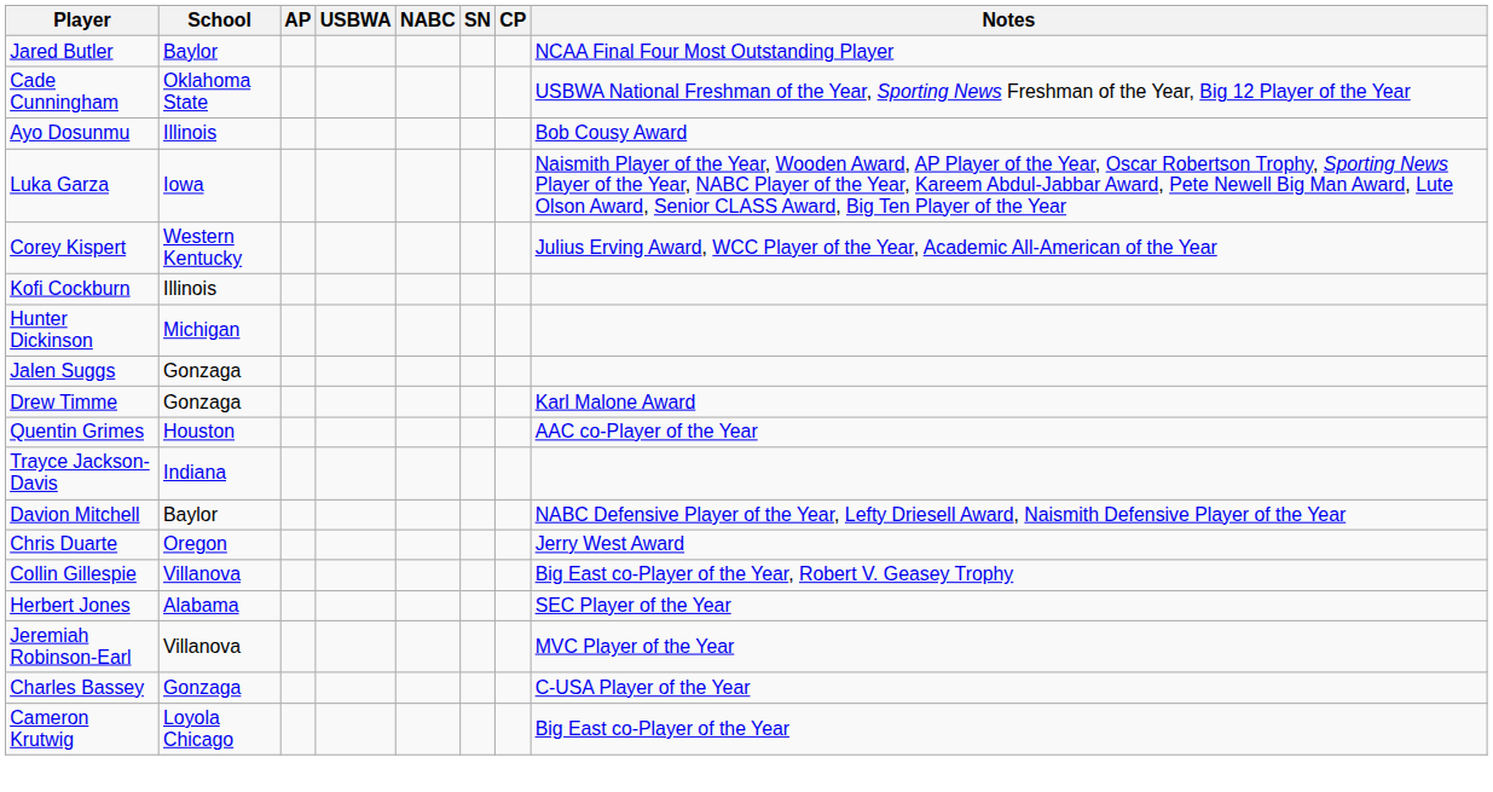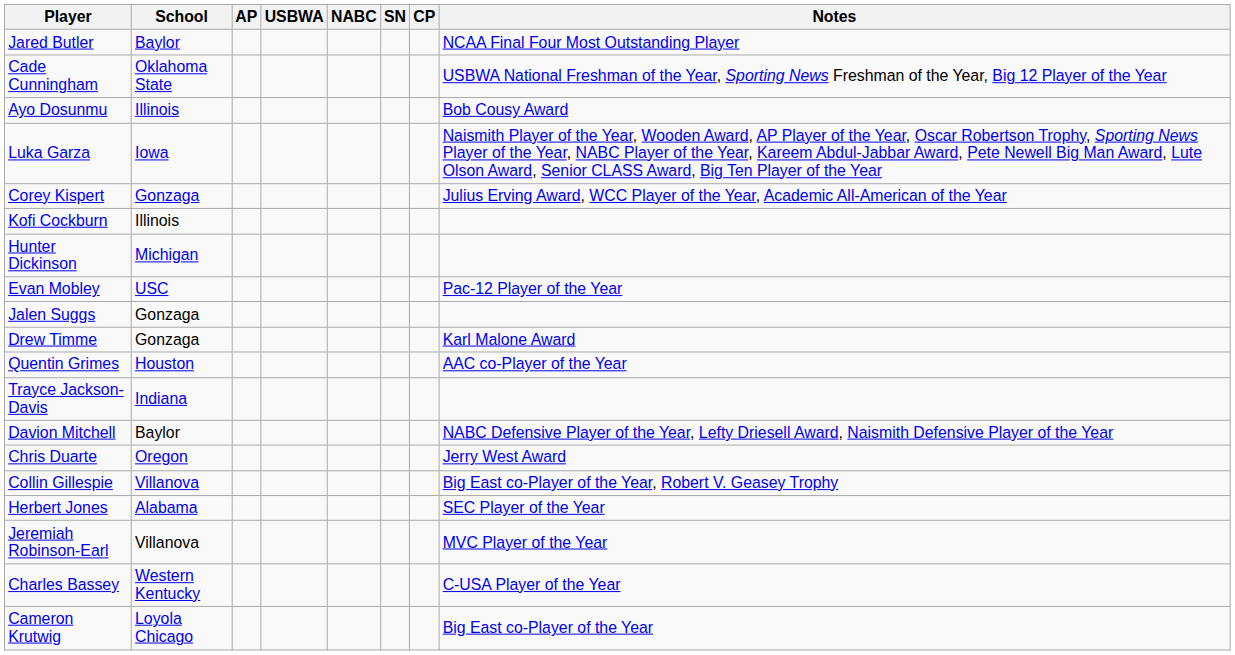Corey Kispert | School: Western Kentucky -> Gonzaga
+ row: Evan Mobley | USC | Pac-12 Player of the Year
Charles Bassey | School: Gonzaga -> Western Kentucky
